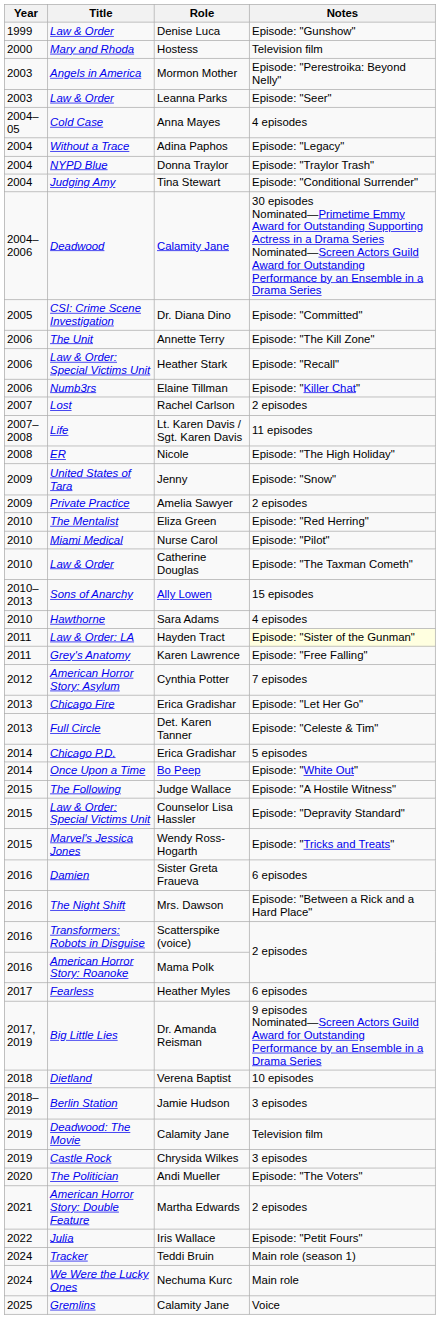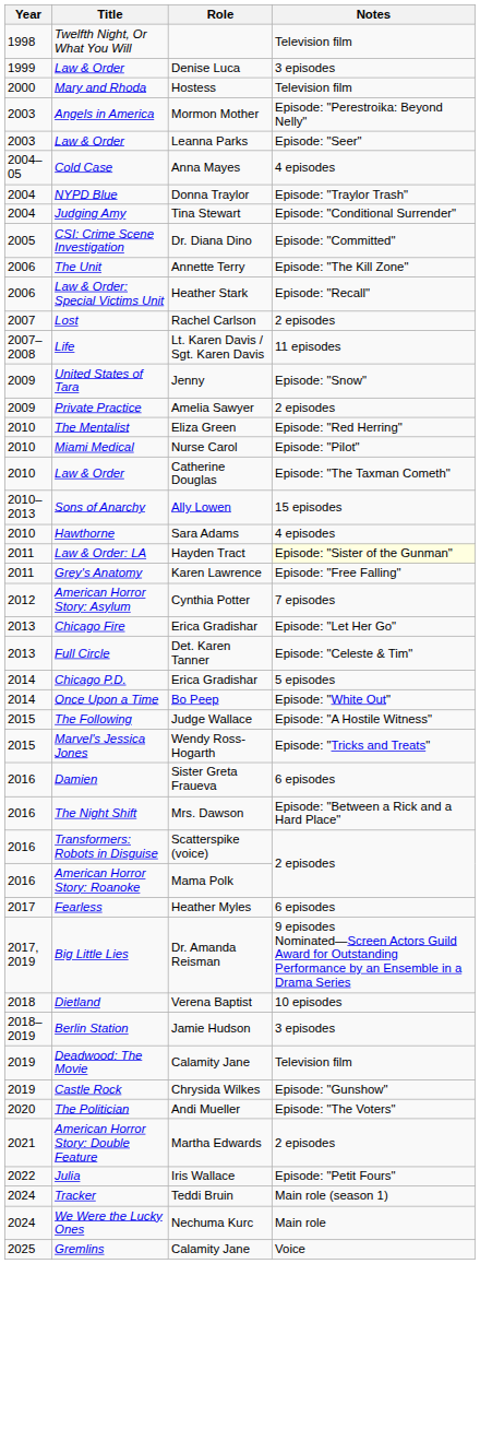+ row: 1998 | Twelfth Night, Or What You Will | Television film
Law & Order / Denise Luca | Notes: Episode: "Gunshow" -> 3 episodes
- row: 2004 | Without a Trace | Adina Paphos | Episode: "Legacy"
- row: 2004–2006 | Deadwood | Calamity Jane | 30 episodes Nominated—Primetime Emmy Award for Outstanding Supporting Actress in a Drama Series Nominated—Screen Actors Guild Award for Outstanding Performance by an Ensemble in a Drama Series
- row: 2006 | Numb3rs | Elaine Tillman | Episode: "Killer Chat"
- row: 2008 | ER | Nicole | Episode: "The High Holiday"
- row: 2015 | Law & Order: Special Victims Unit | Counselor Lisa Hassler | Episode: "Depravity Standard"
Castle Rock | Notes: 3 episodes -> Episode: "Gunshow"
